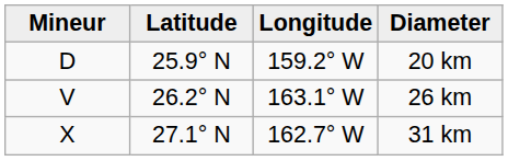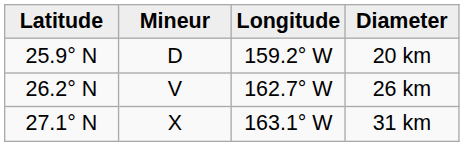columns swapped: Mineur <-> Latitude
26 km | Longitude: 163.1° W -> 162.7° W
31 km | Longitude: 162.7° W -> 163.1° W
